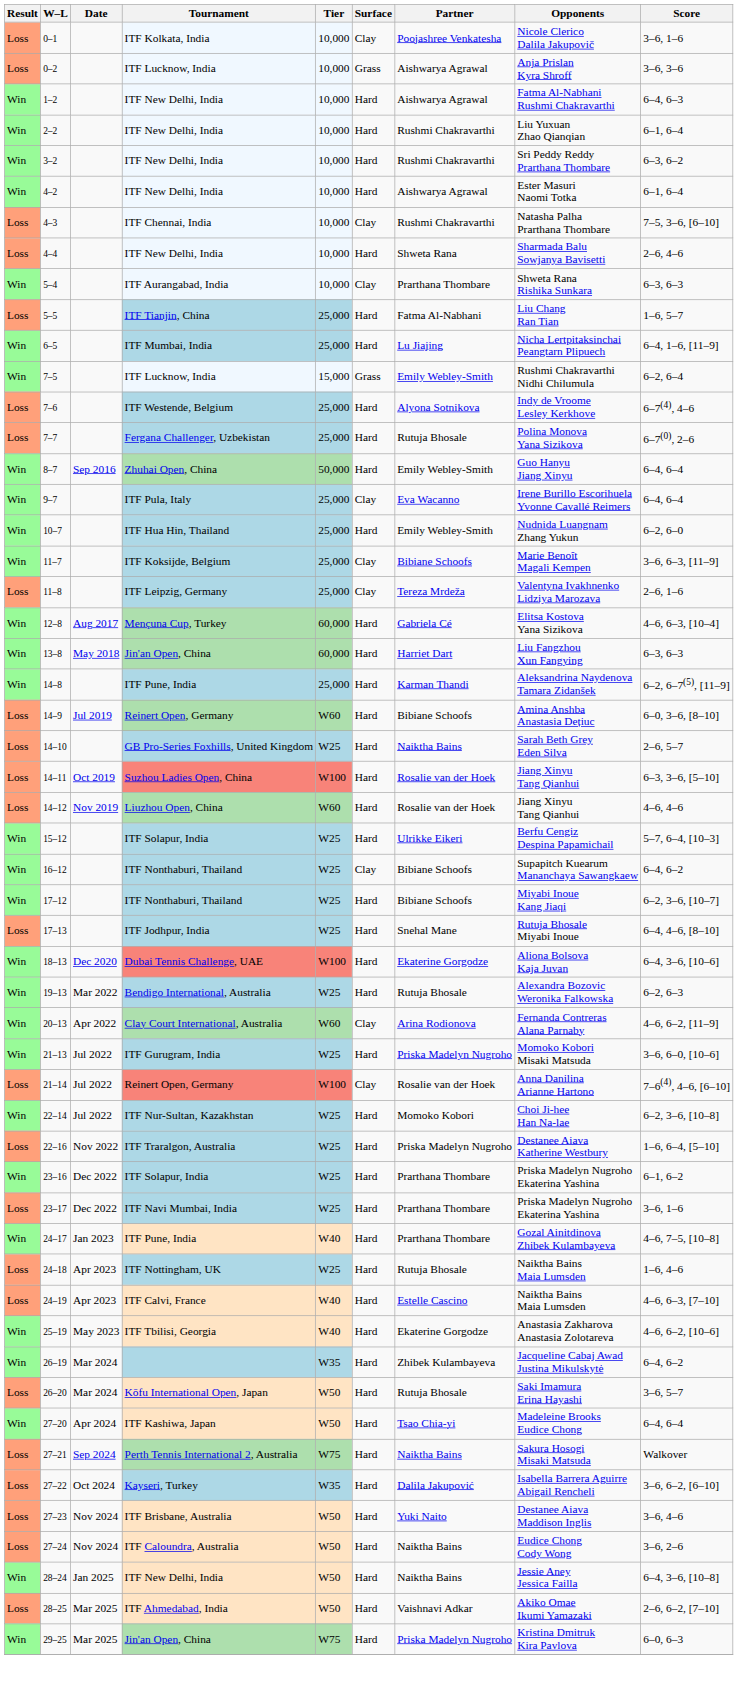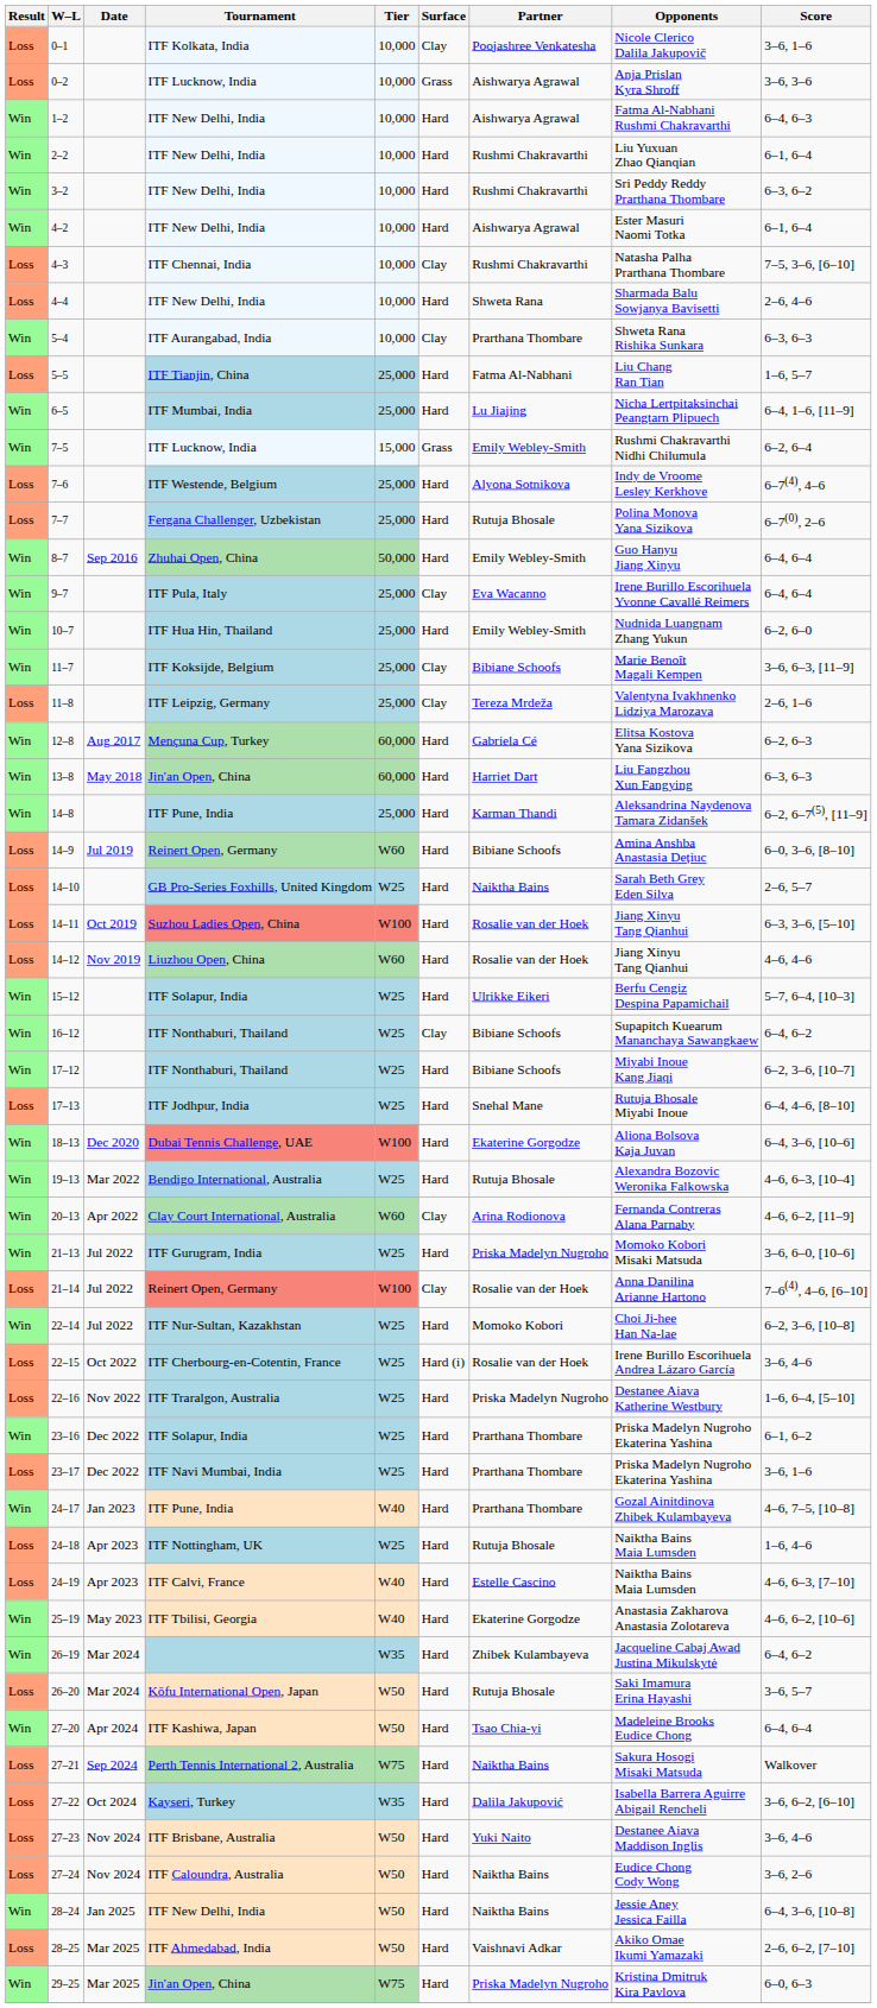12–8 | Score: 4–6, 6–3, [10–4] -> 6–2, 6–3
19–13 | Score: 6–2, 6–3 -> 4–6, 6–3, [10–4]
+ row: Loss | 22–15 | Oct 2022 | ITF Cherbourg-en-Cotentin, France | W25 | Hard (i) | Rosalie van der Hoek | Irene Burillo Escorihuela Andrea Lázaro García | 3–6, 4–6
